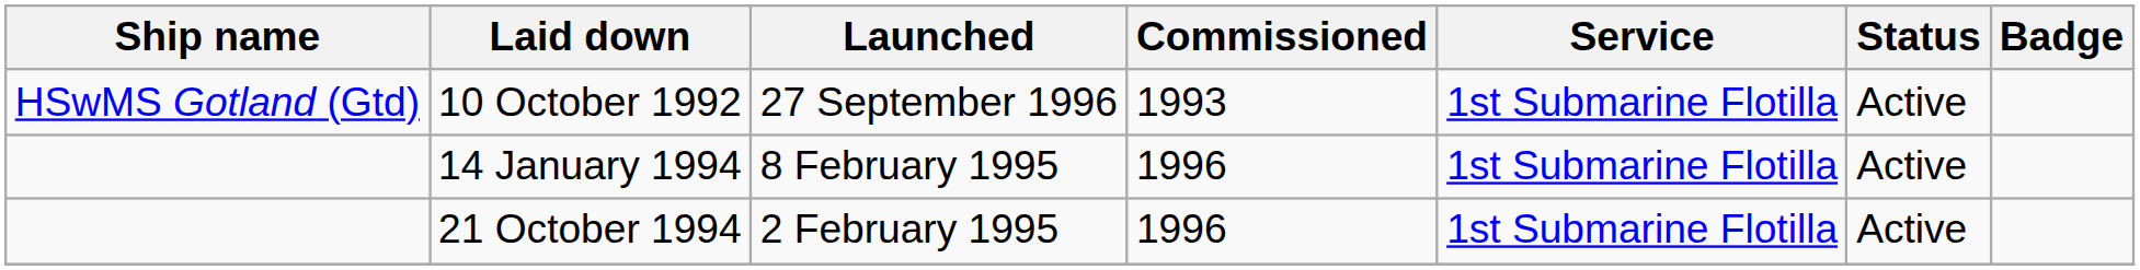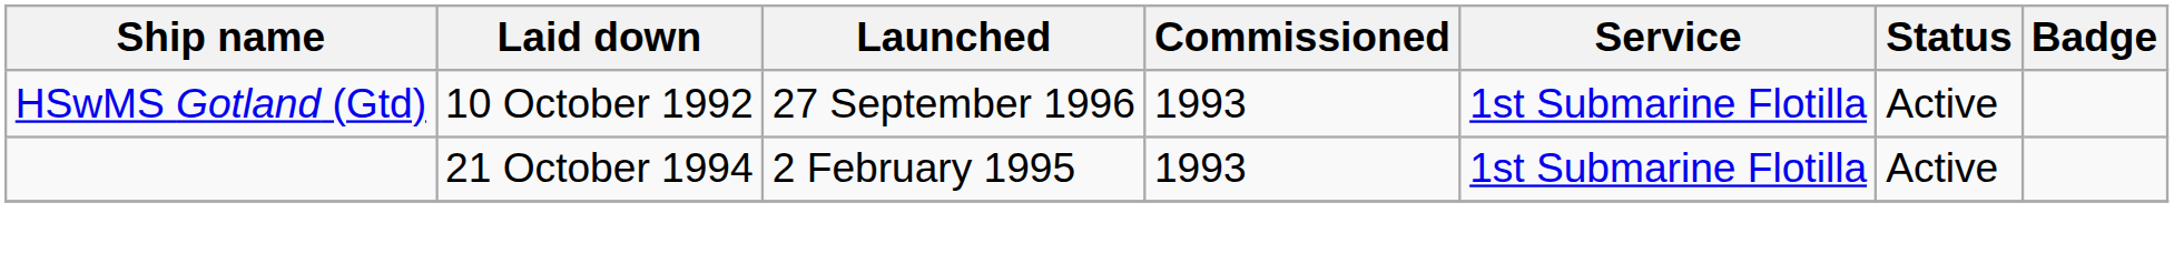- row: 14 January 1994 | 8 February 1995 | 1996 | 1st Submarine Flotilla | Active
21 October 1994 | Commissioned: 1996 -> 1993
